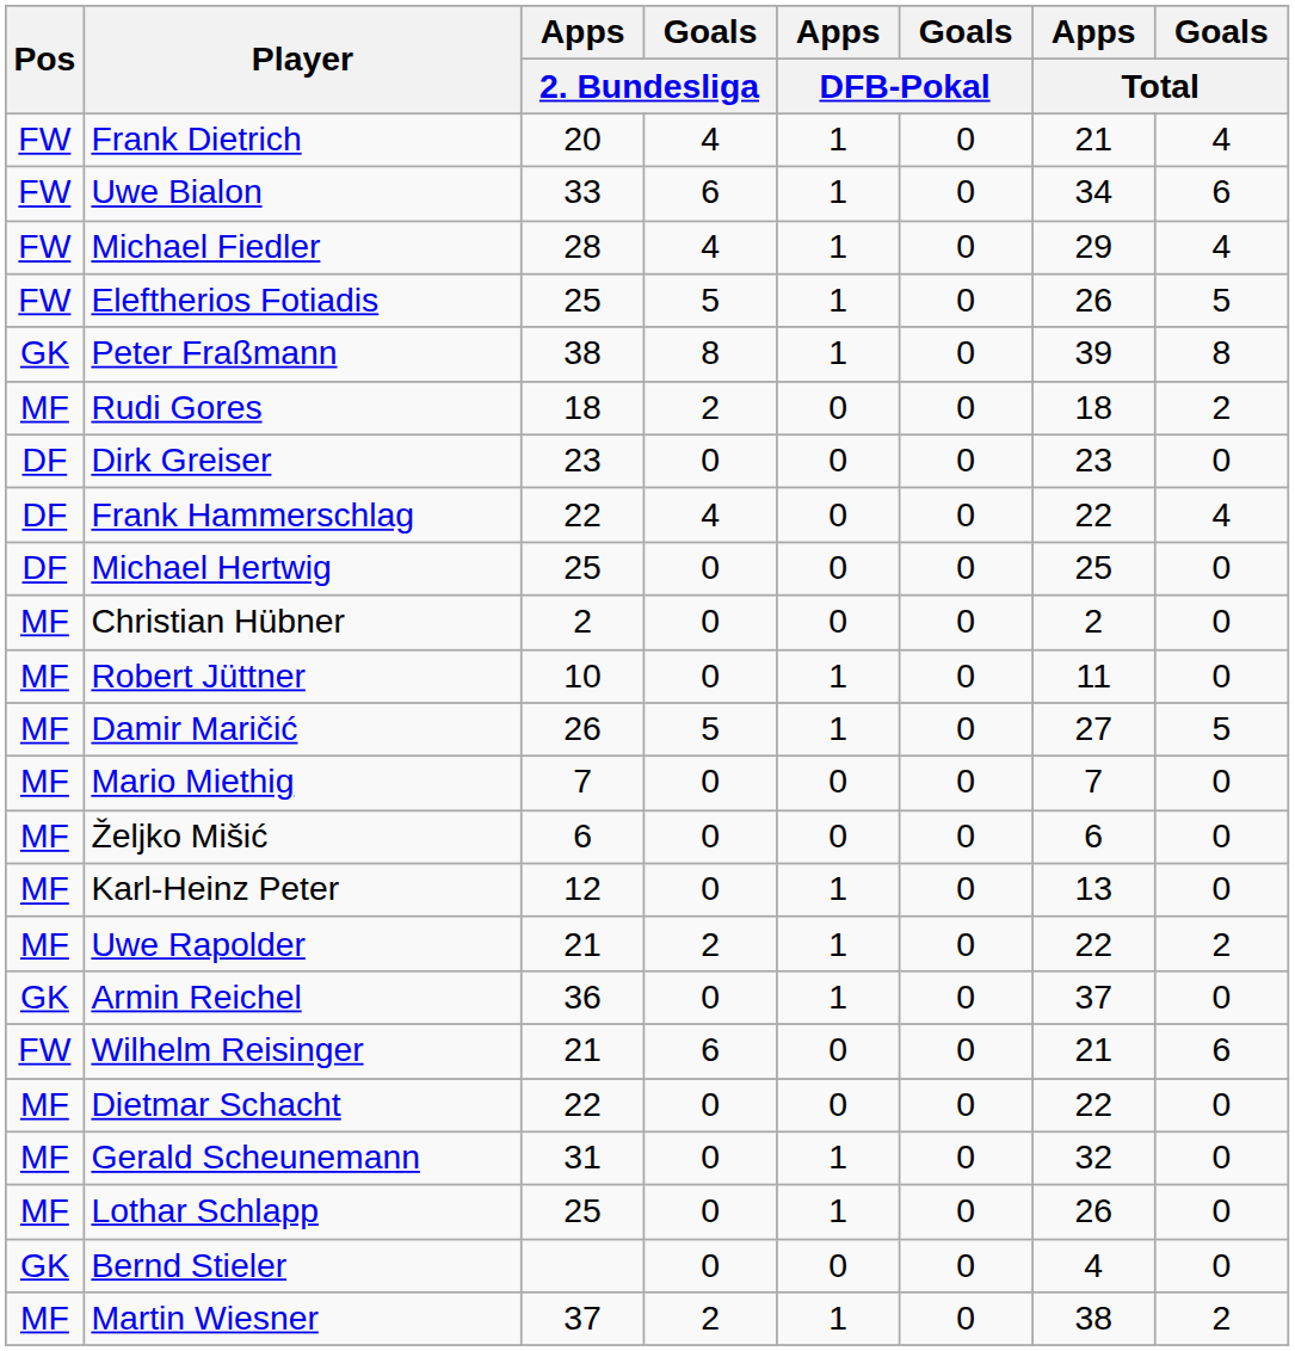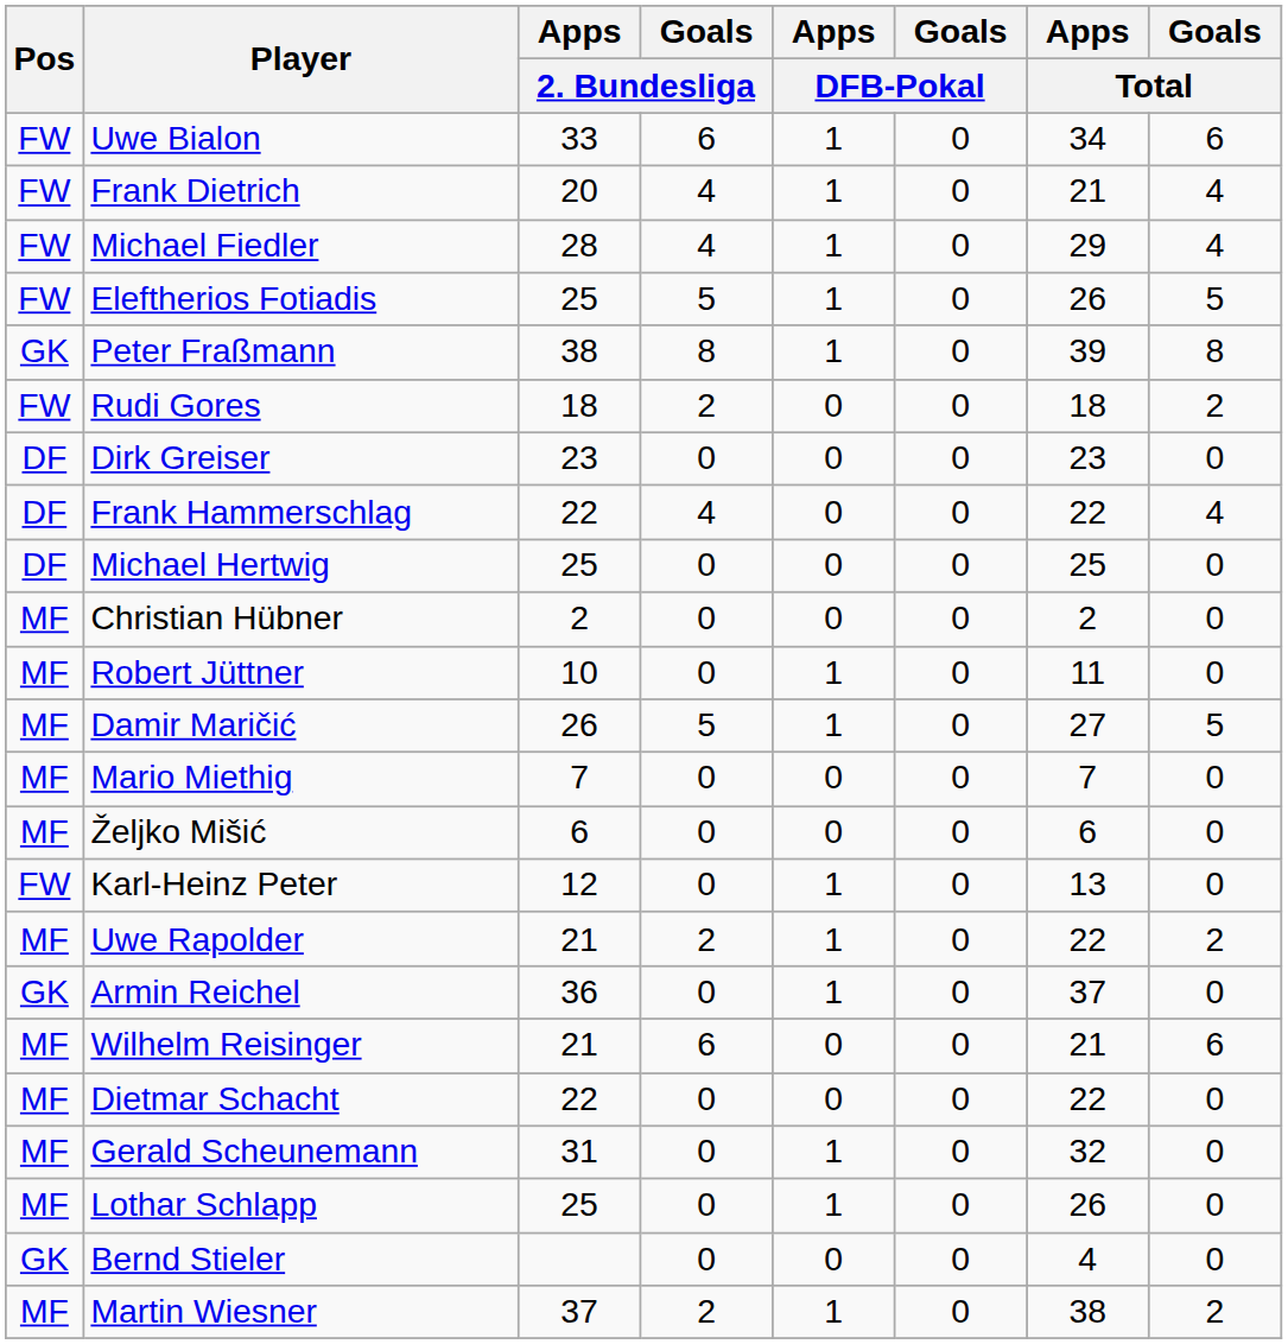rows swapped: Uwe Bialon <-> Frank Dietrich
Rudi Gores | Pos: MF -> FW
Karl-Heinz Peter | Pos: MF -> FW
Wilhelm Reisinger | Pos: FW -> MF
